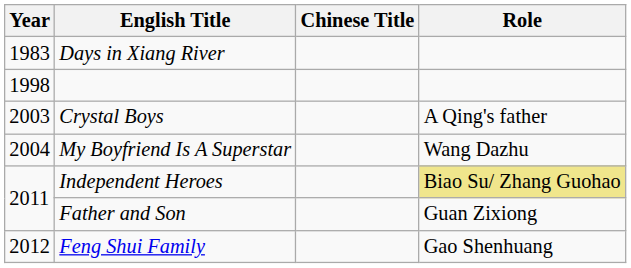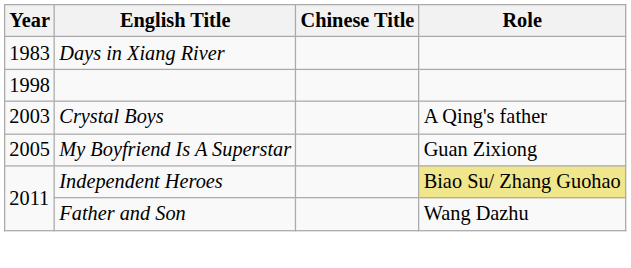My Boyfriend Is A Superstar | Year: 2004 -> 2005
My Boyfriend Is A Superstar | Role: Wang Dazhu -> Guan Zixiong
Father and Son | Role: Guan Zixiong -> Wang Dazhu
- row: 2012 | Feng Shui Family | Gao Shenhuang
